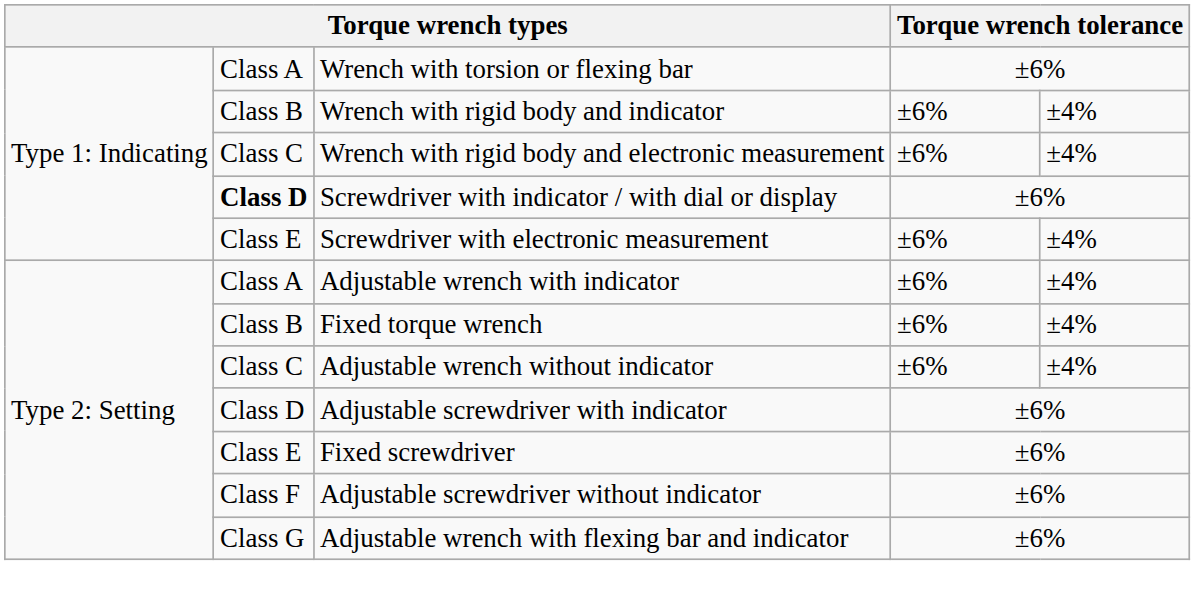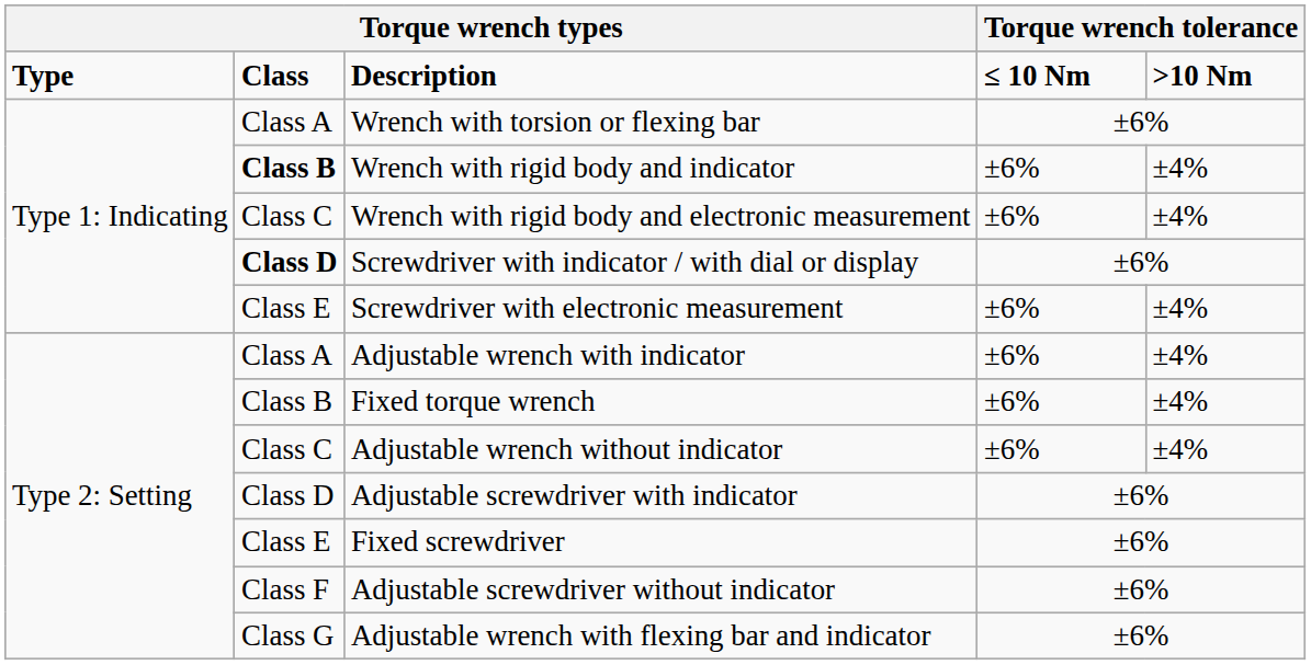+ row: Type | Class | Description | ≤ 10 Nm | >10 Nm
Wrench with rigid body and indicator | column 2: normal -> bold
